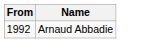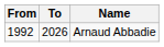+ column: To | 2026
